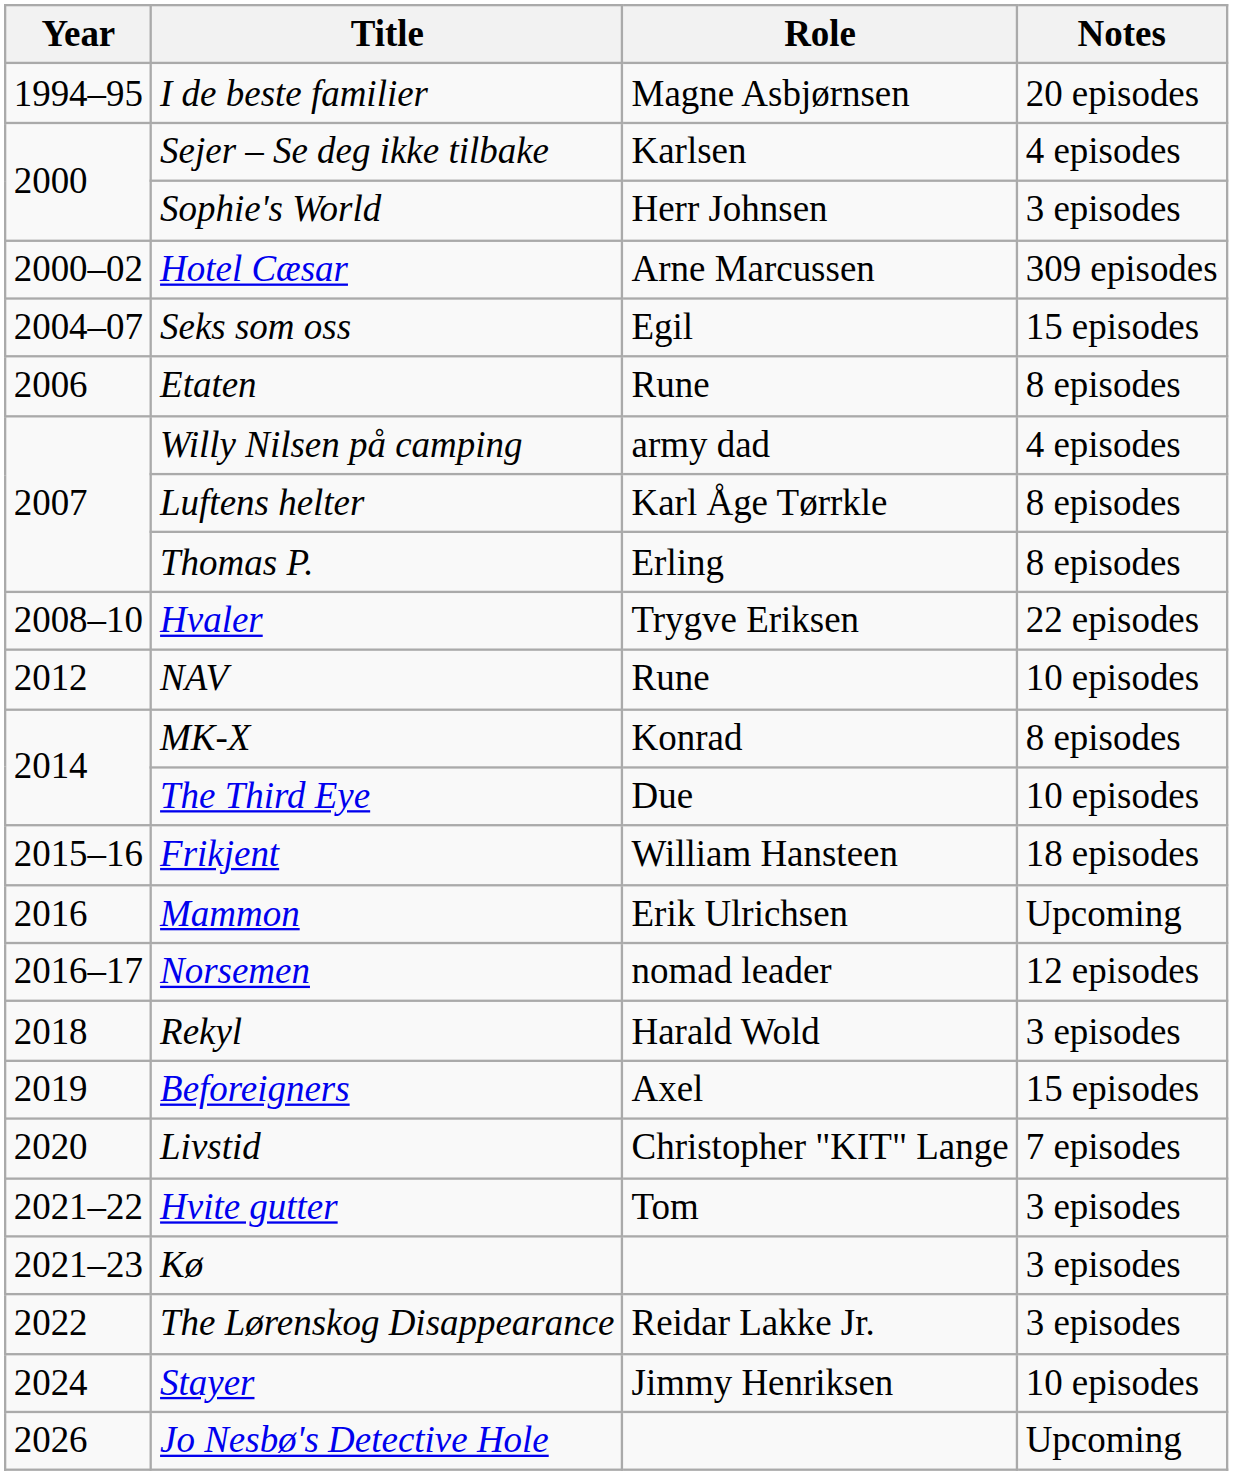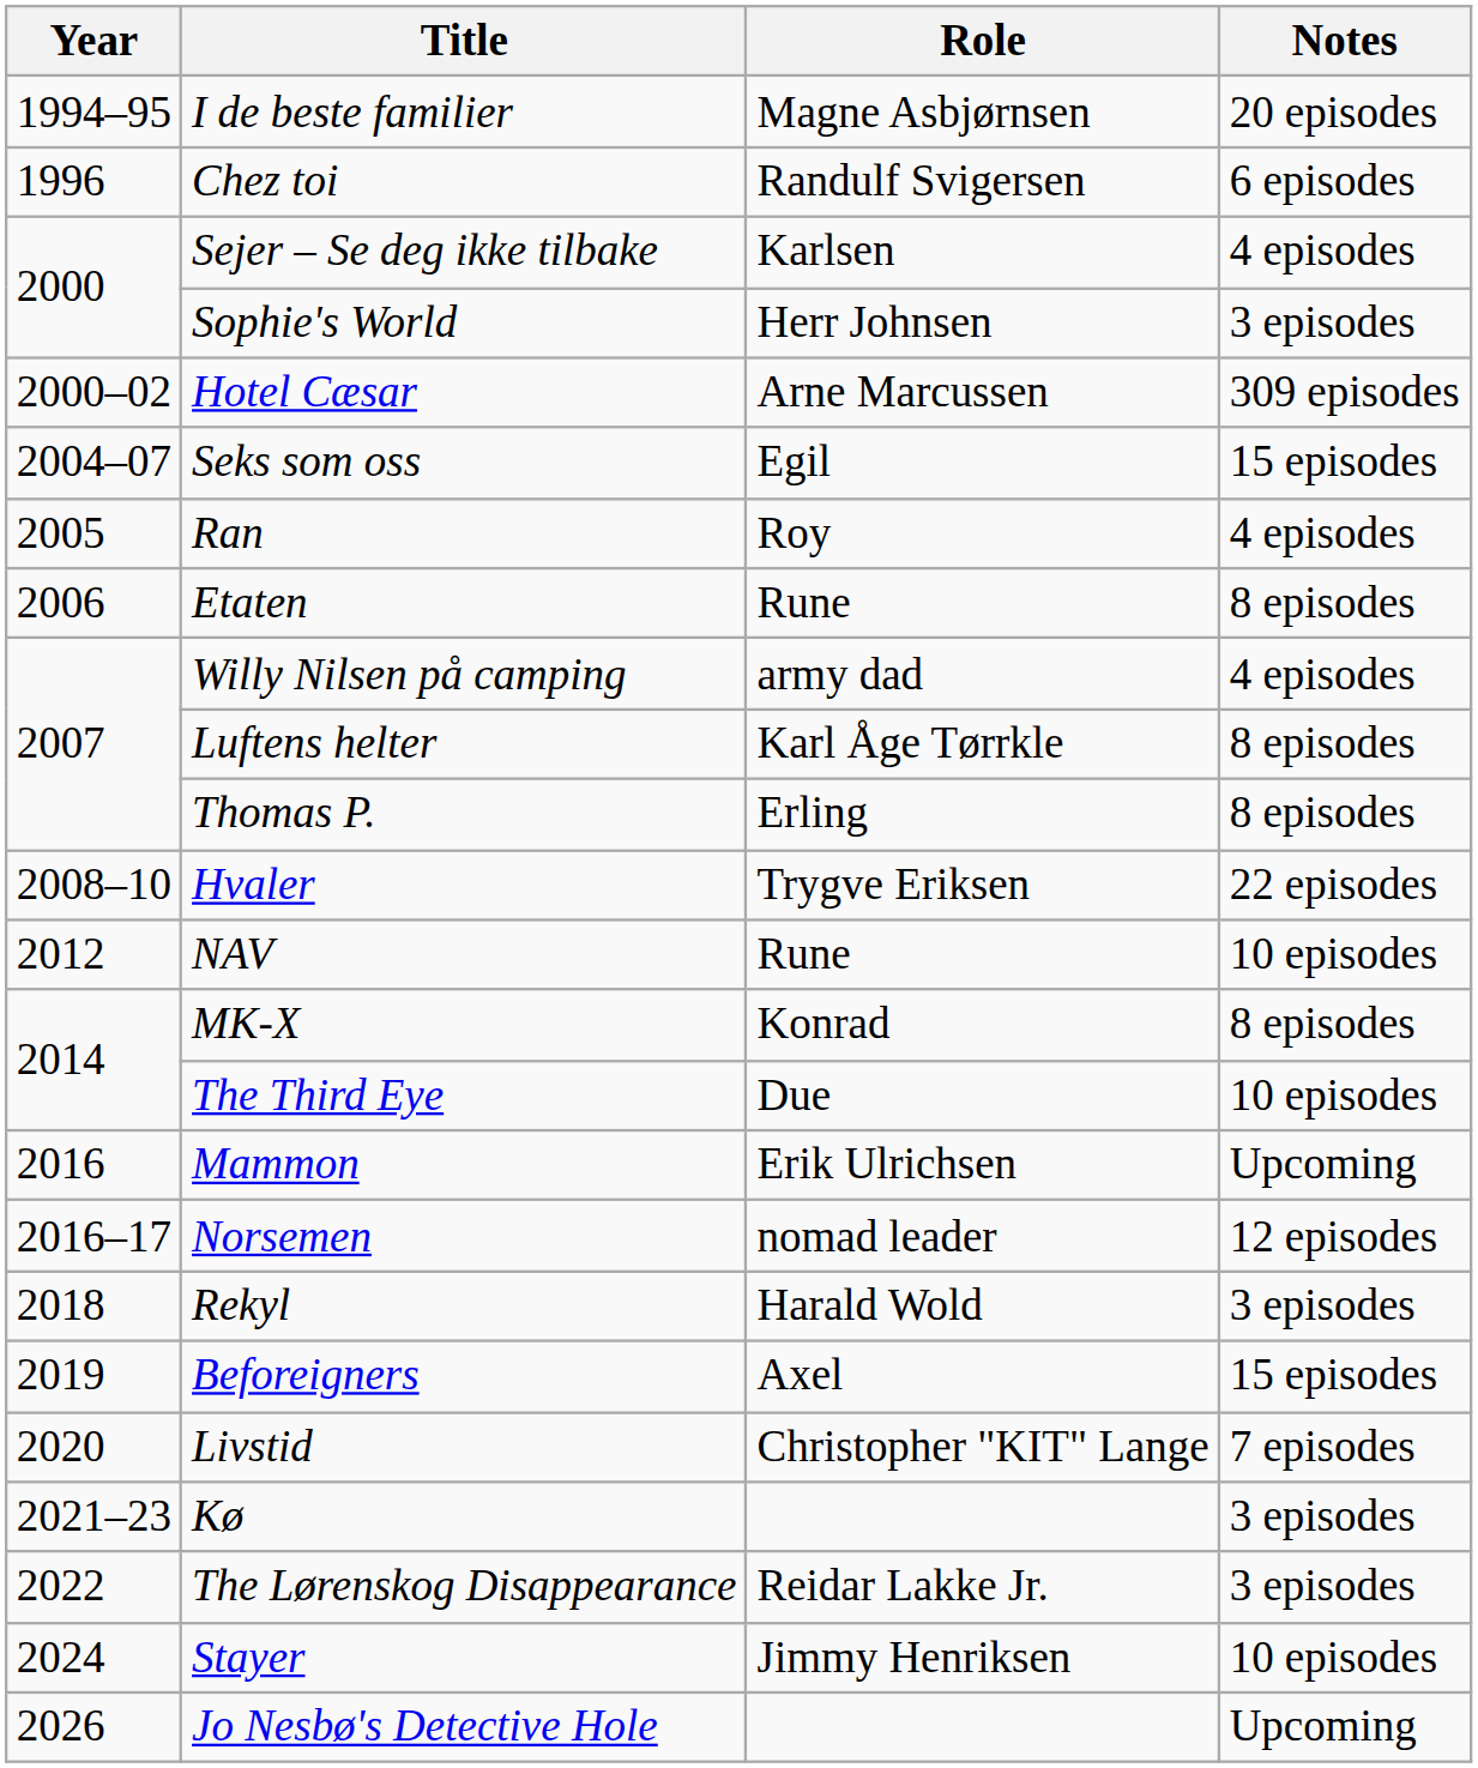+ row: 1996 | Chez toi | Randulf Svigersen | 6 episodes
+ row: 2005 | Ran | Roy | 4 episodes
- row: 2015–16 | Frikjent | William Hansteen | 18 episodes
- row: 2021–22 | Hvite gutter | Tom | 3 episodes
